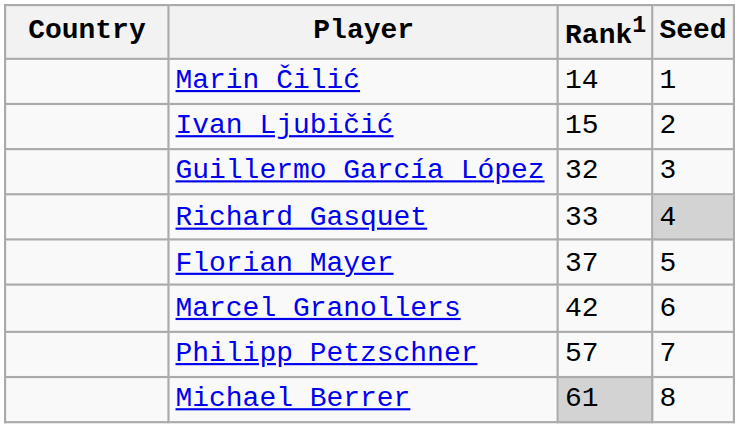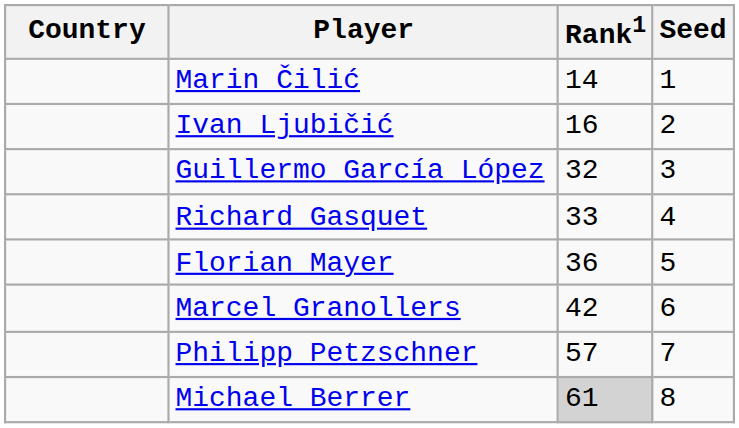Ivan Ljubičić | Rank1: 15 -> 16
Richard Gasquet | Seed: lightgrey background -> no background
Florian Mayer | Rank1: 37 -> 36
